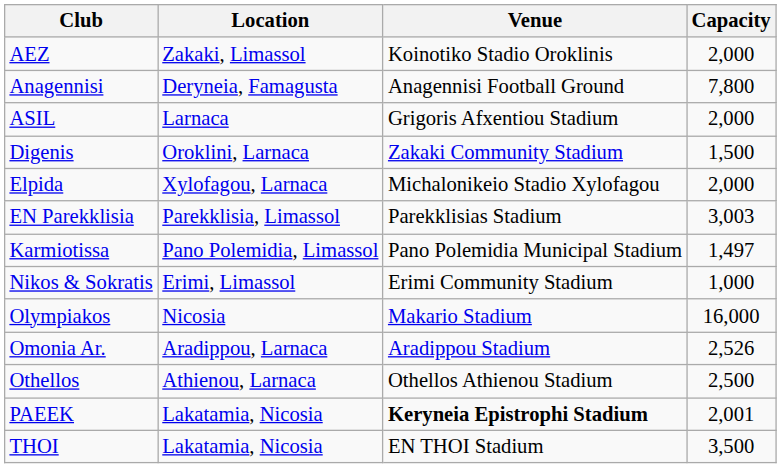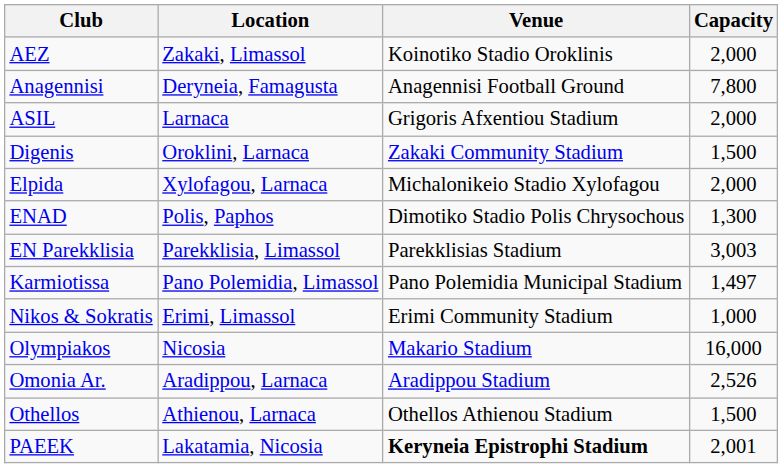+ row: ENAD | Polis, Paphos | Dimotiko Stadio Polis Chrysochous | 1,300
Othellos | Capacity: 2,500 -> 1,500
- row: THOI | Lakatamia, Nicosia | EN THOI Stadium | 3,500
